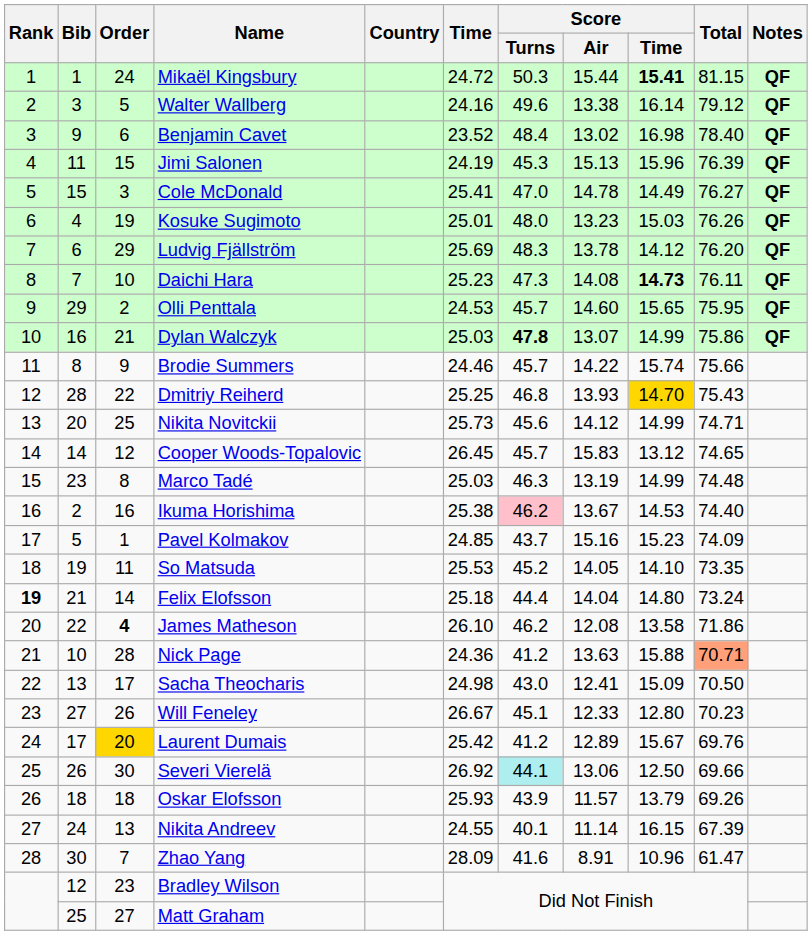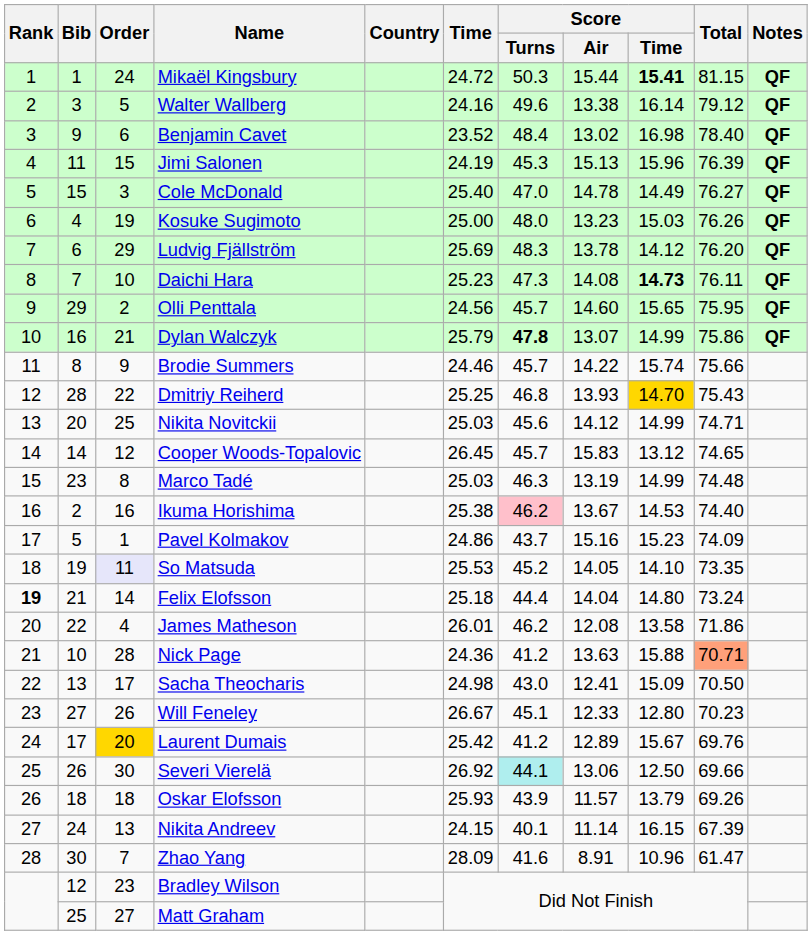Cole McDonald | Time: 25.41 -> 25.40
Kosuke Sugimoto | Time: 25.01 -> 25.00
Olli Penttala | Time: 24.53 -> 24.56
Dylan Walczyk | Time: 25.03 -> 25.79
Nikita Novitckii | Time: 25.73 -> 25.03
Pavel Kolmakov | Time: 24.85 -> 24.86
So Matsuda | Order: no background -> lavender background
James Matheson | Order: bold -> normal
James Matheson | Time: 26.10 -> 26.01
Nikita Andreev | Time: 24.55 -> 24.15
